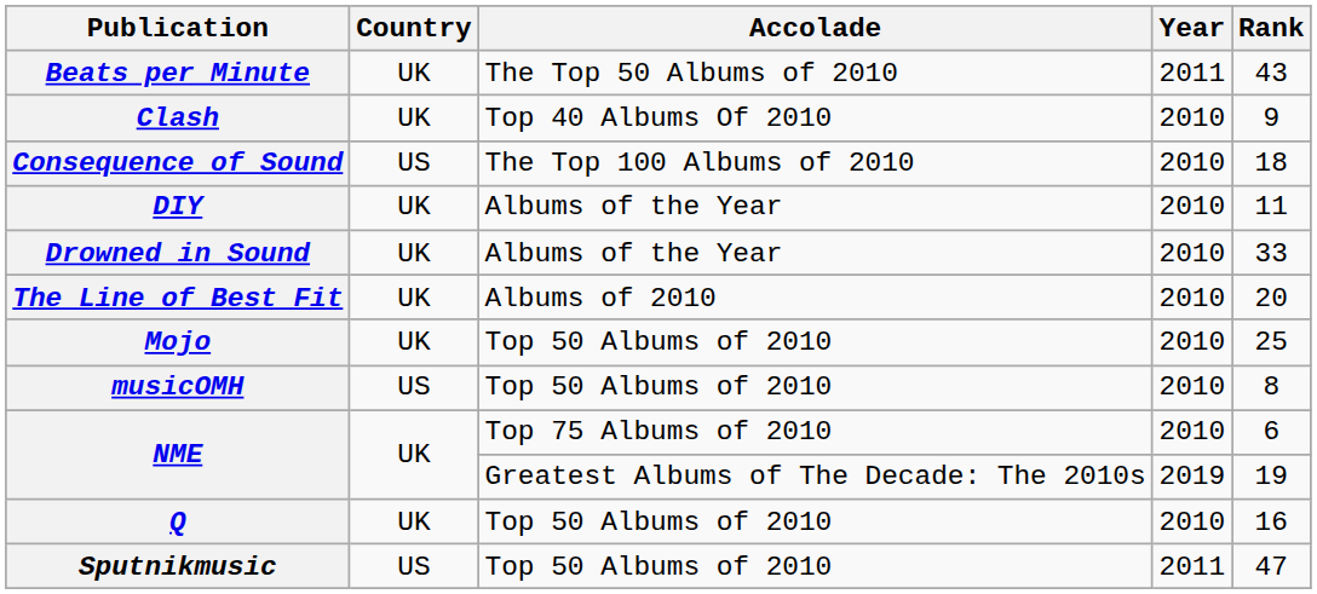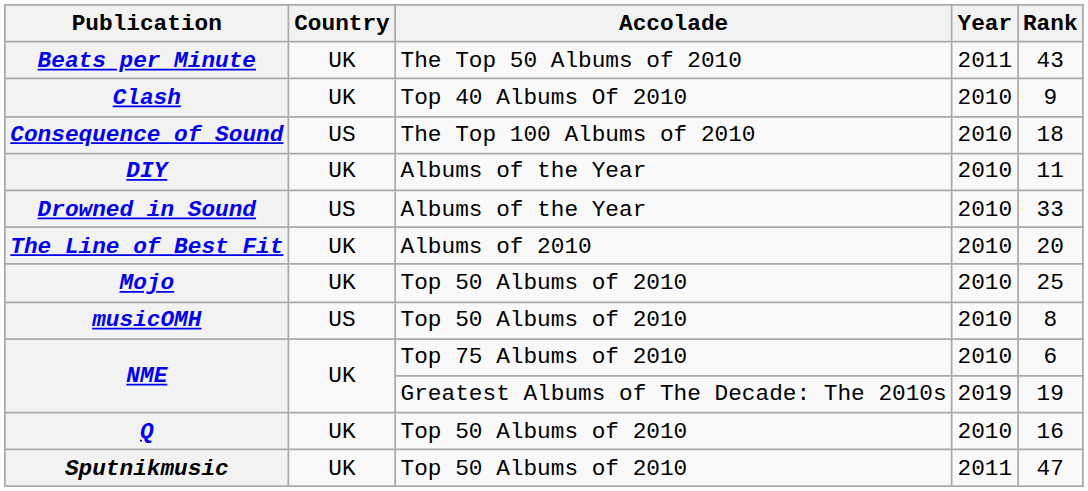Drowned in Sound | Country: UK -> US
Sputnikmusic | Country: US -> UK
